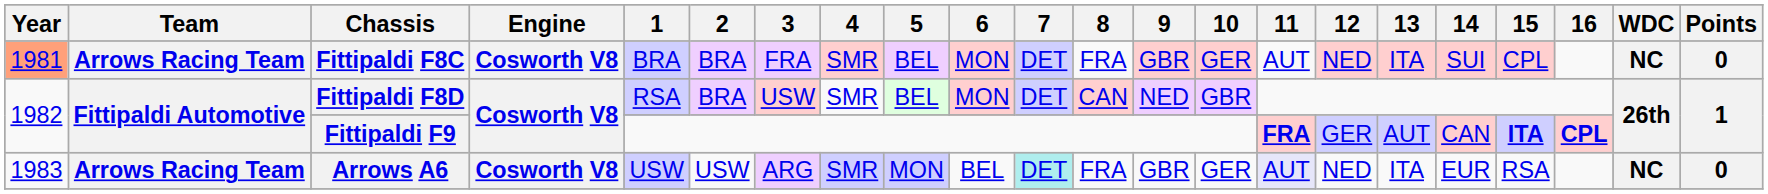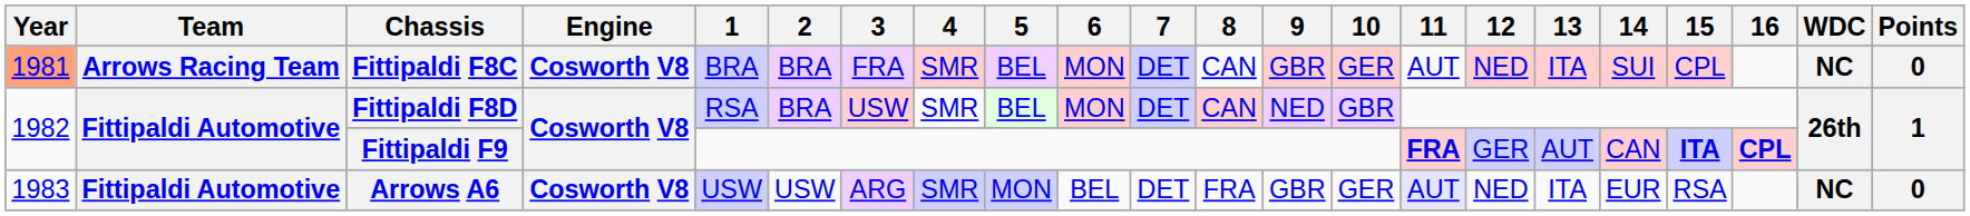Fittipaldi F8C | 8: FRA -> CAN
Arrows A6 | Team: Arrows Racing Team -> Fittipaldi Automotive
Arrows A6 | 7: paleturquoise background -> no background
